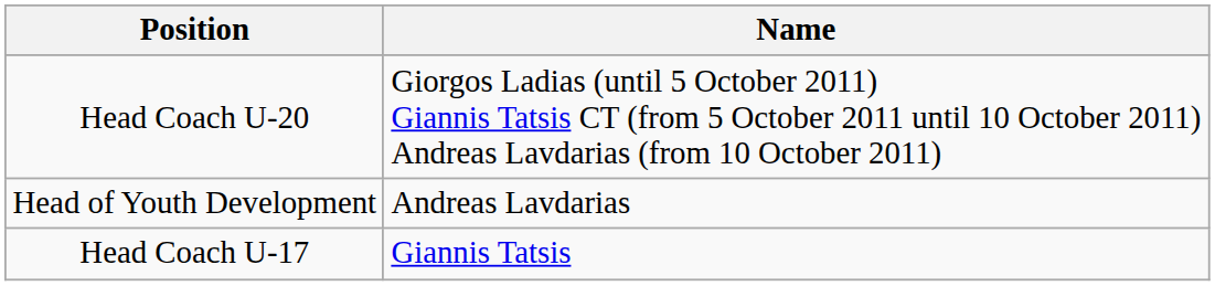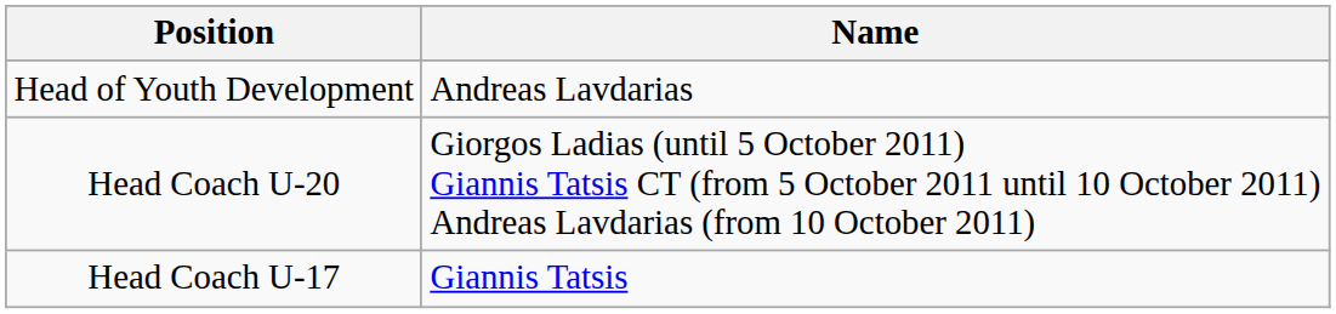rows swapped: Head of Youth Development <-> Head Coach U-20
